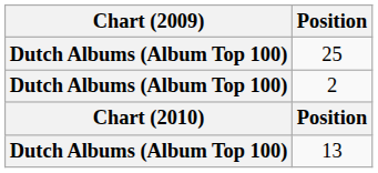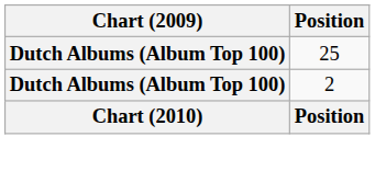- row: Dutch Albums (Album Top 100) | 13
